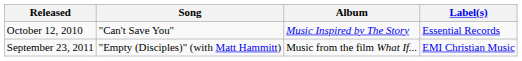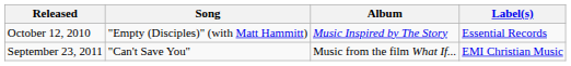October 12, 2010 | Song: "Can't Save You" -> "Empty (Disciples)" (with Matt Hammitt)
September 23, 2011 | Song: "Empty (Disciples)" (with Matt Hammitt) -> "Can't Save You"
